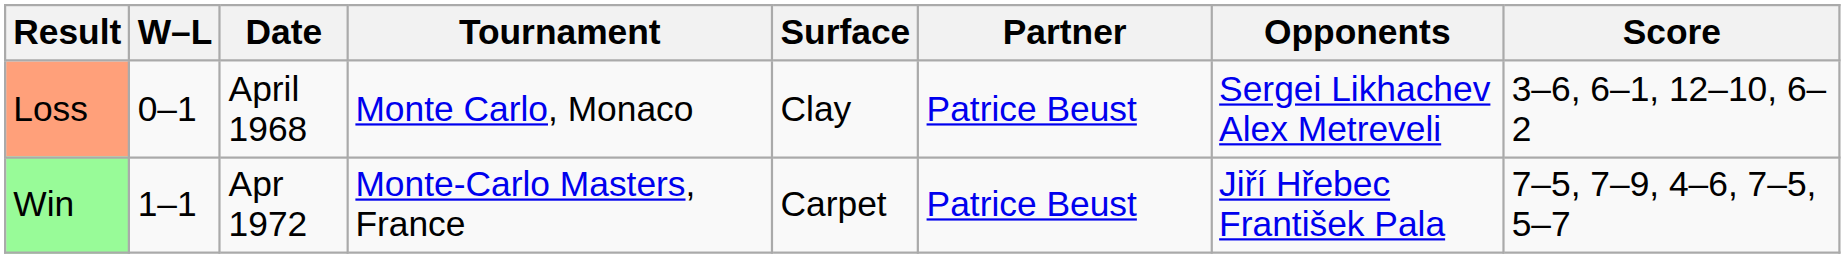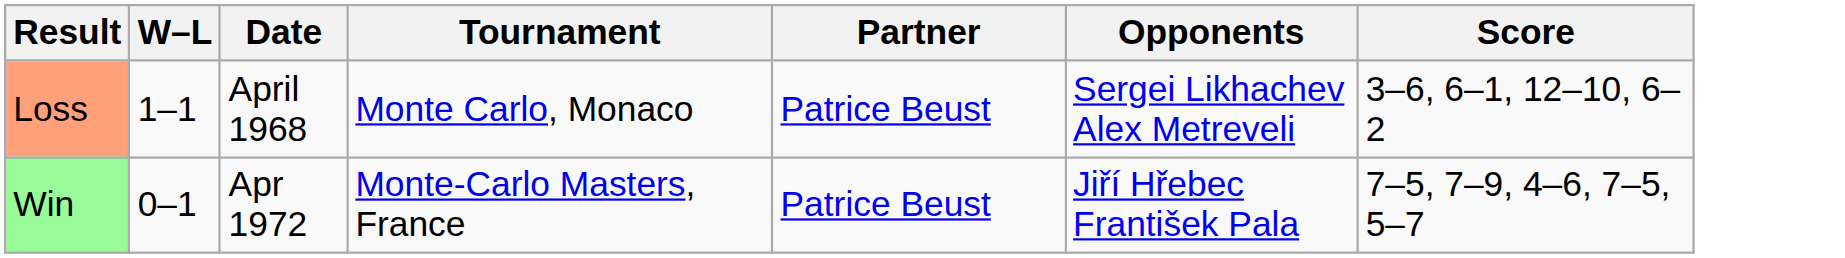- column: Surface | Clay | Carpet
Loss | W–L: 0–1 -> 1–1
Win | W–L: 1–1 -> 0–1
